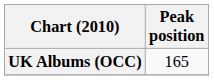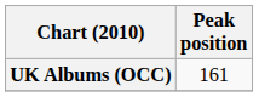UK Albums (OCC) | Peak position: 165 -> 161
